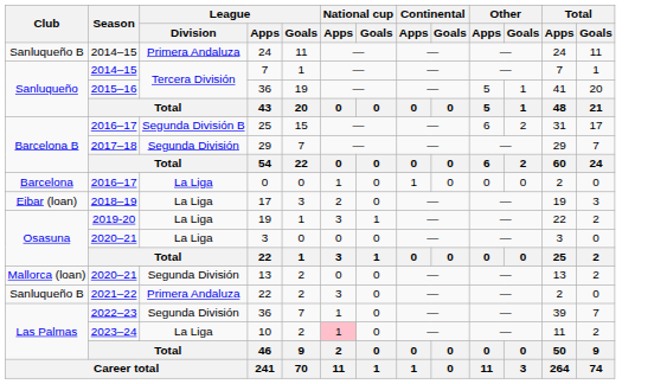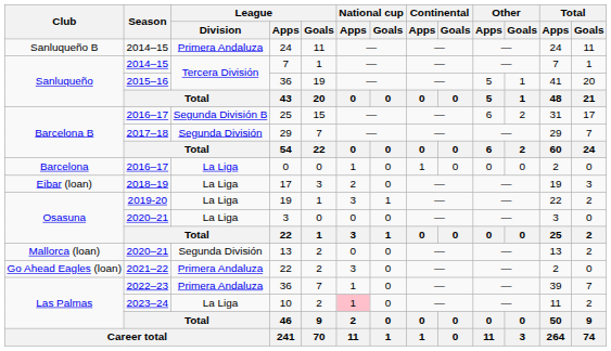2021–22 / 22 | Club: Sanluqueño B -> Go Ahead Eagles (loan)
2022–23 / 36 | League / Division: Segunda División -> Primera Andaluza
